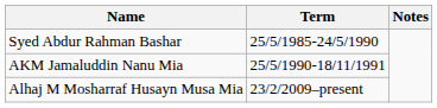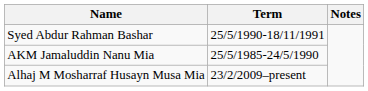Syed Abdur Rahman Bashar | Term: 25/5/1985-24/5/1990 -> 25/5/1990-18/11/1991
AKM Jamaluddin Nanu Mia | Term: 25/5/1990-18/11/1991 -> 25/5/1985-24/5/1990
